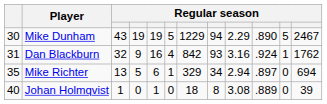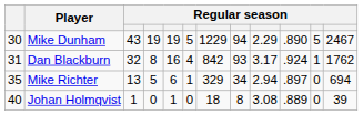Dan Blackburn | column 4: 9 -> 8
Dan Blackburn | column 9: 3.16 -> 3.17
